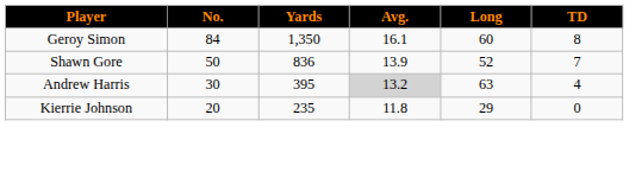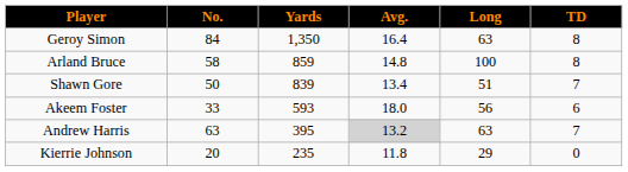Geroy Simon | Avg.: 16.1 -> 16.4
Geroy Simon | Long: 60 -> 63
+ row: Arland Bruce | 58 | 859 | 14.8 | 100 | 8
Shawn Gore | Yards: 836 -> 839
Shawn Gore | Avg.: 13.9 -> 13.4
Shawn Gore | Long: 52 -> 51
+ row: Akeem Foster | 33 | 593 | 18.0 | 56 | 6
Andrew Harris | No.: 30 -> 63
Andrew Harris | TD: 4 -> 7
